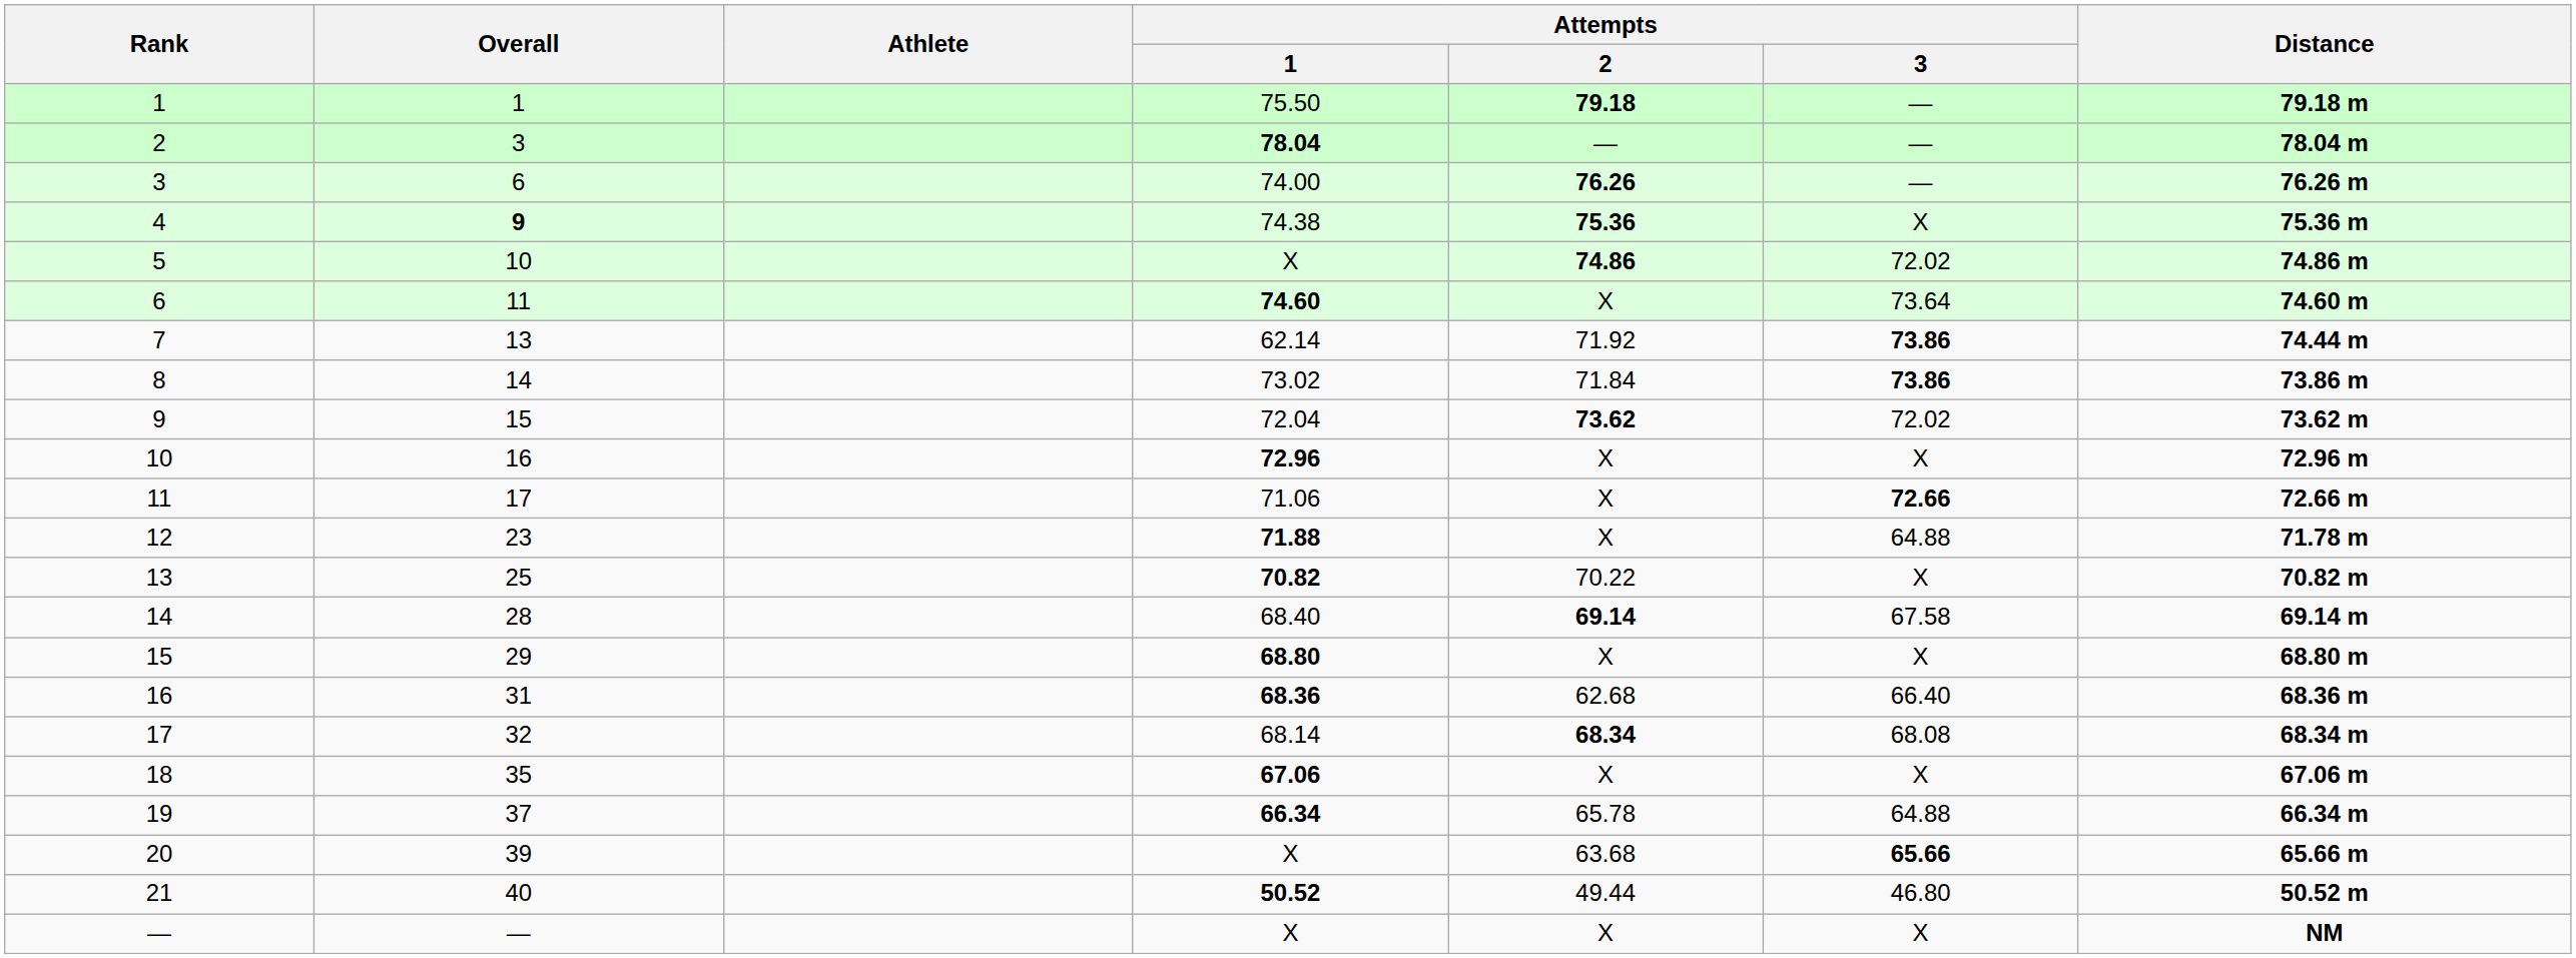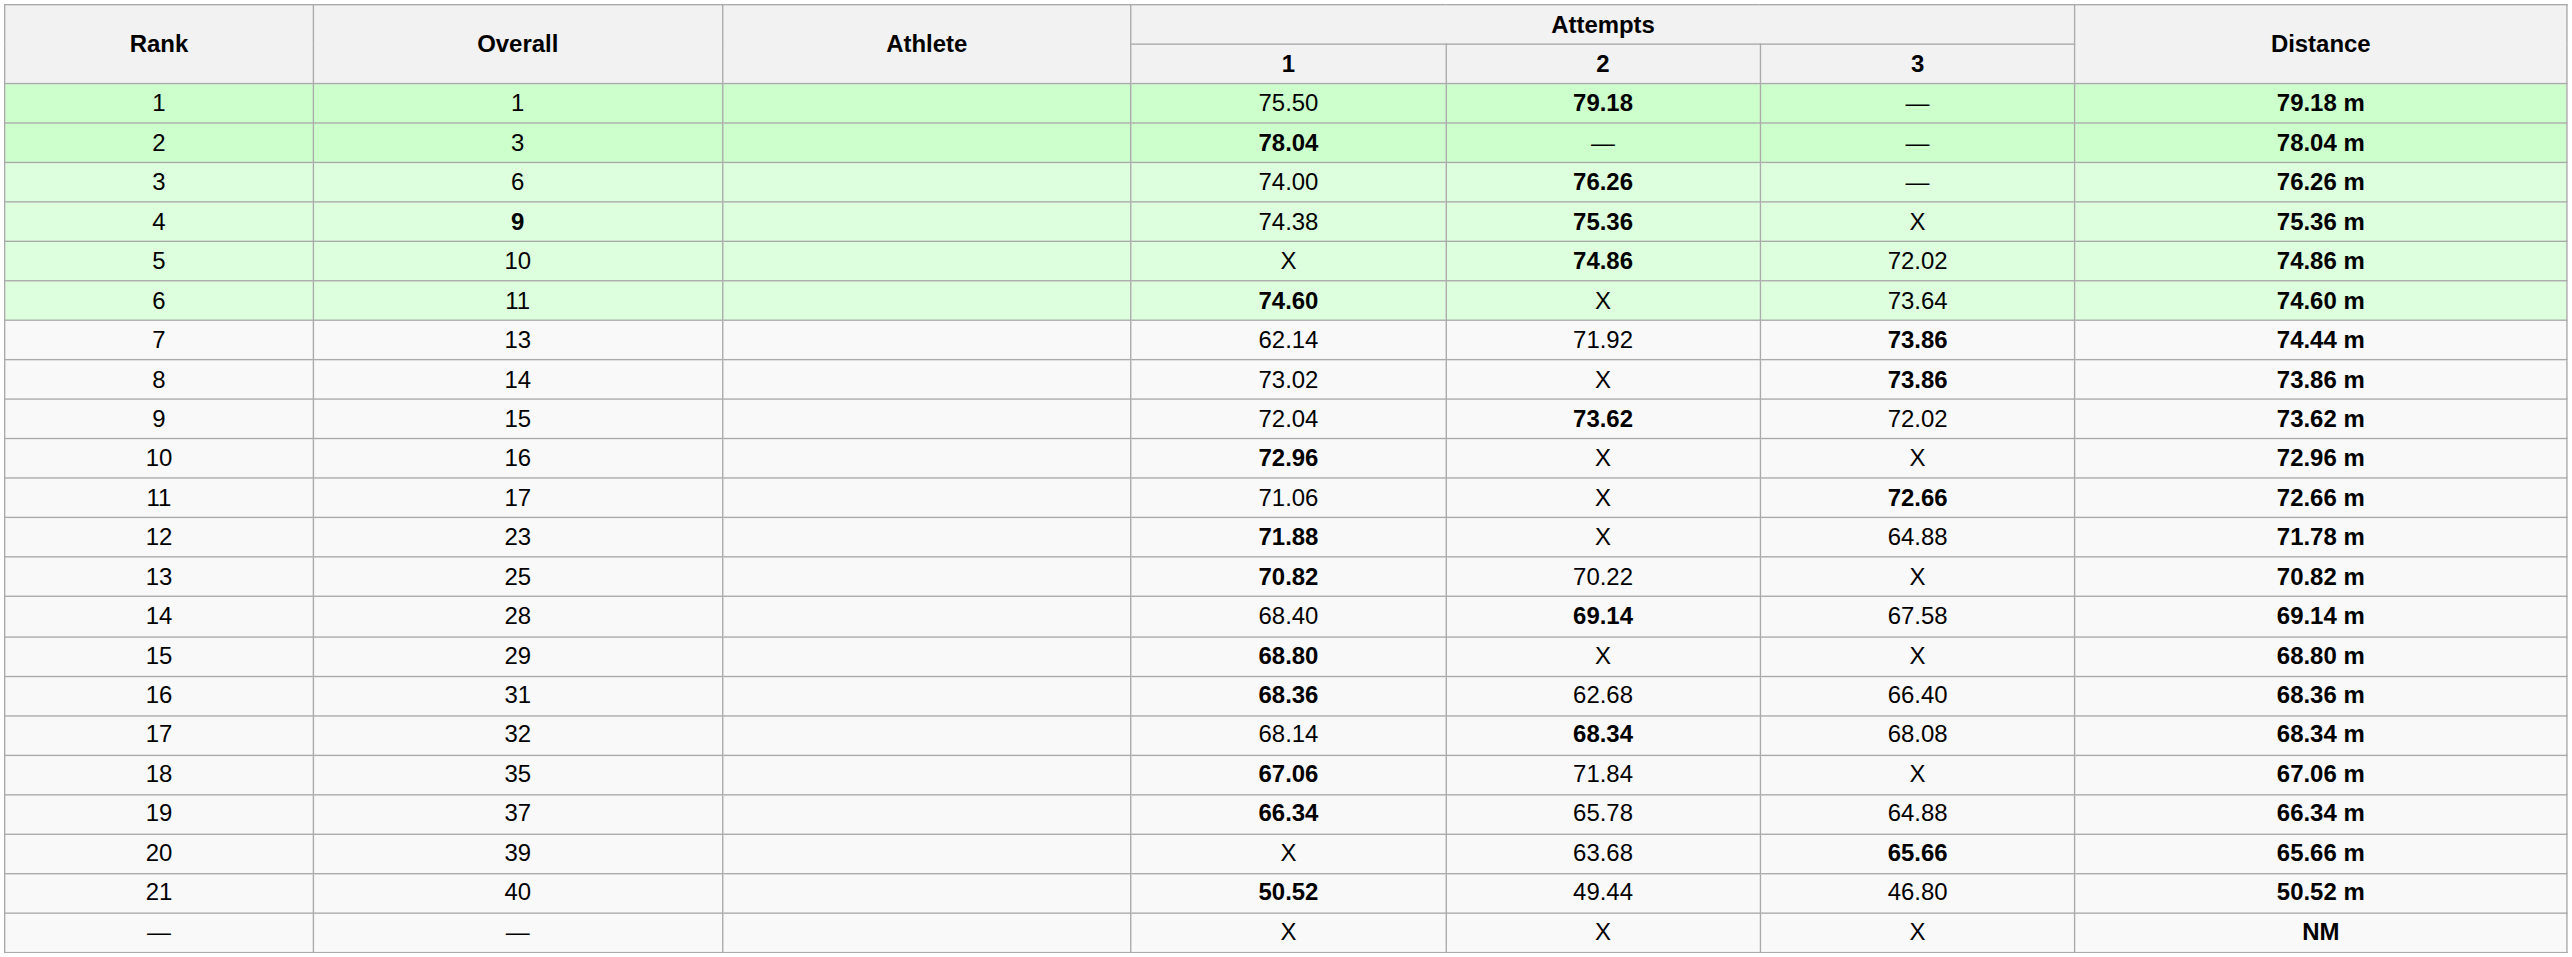8 | Attempts / 2: 71.84 -> X
18 | Attempts / 2: X -> 71.84
